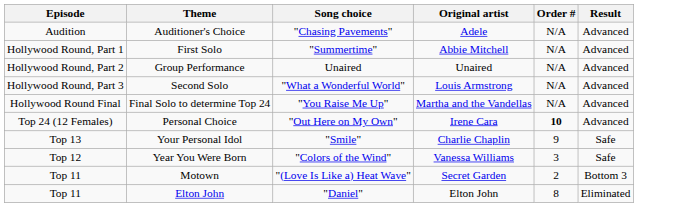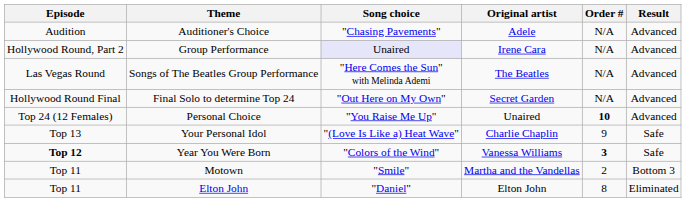- row: Hollywood Round, Part 1 | First Solo | "Summertime" | Abbie Mitchell | N/A | Advanced
Group Performance | Song choice: no background -> lavender background
Group Performance | Original artist: Unaired -> Irene Cara
- row: Hollywood Round, Part 3 | Second Solo | "What a Wonderful World" | Louis Armstrong | N/A | Advanced
+ row: Las Vegas Round | Songs of The Beatles Group Performance | "Here Comes the Sun" with Melinda Ademi | The Beatles | N/A | Advanced
Final Solo to determine Top 24 | Song choice: "You Raise Me Up" -> "Out Here on My Own"
Final Solo to determine Top 24 | Original artist: Martha and the Vandellas -> Secret Garden
Personal Choice | Song choice: "Out Here on My Own" -> "You Raise Me Up"
Personal Choice | Original artist: Irene Cara -> Unaired
Your Personal Idol | Song choice: "Smile" -> "(Love Is Like a) Heat Wave"
Year You Were Born | Episode: normal -> bold
Year You Were Born | Order #: normal -> bold
Motown | Song choice: "(Love Is Like a) Heat Wave" -> "Smile"
Motown | Original artist: Secret Garden -> Martha and the Vandellas
